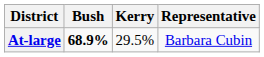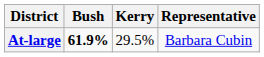At-large | Bush: 68.9% -> 61.9%
